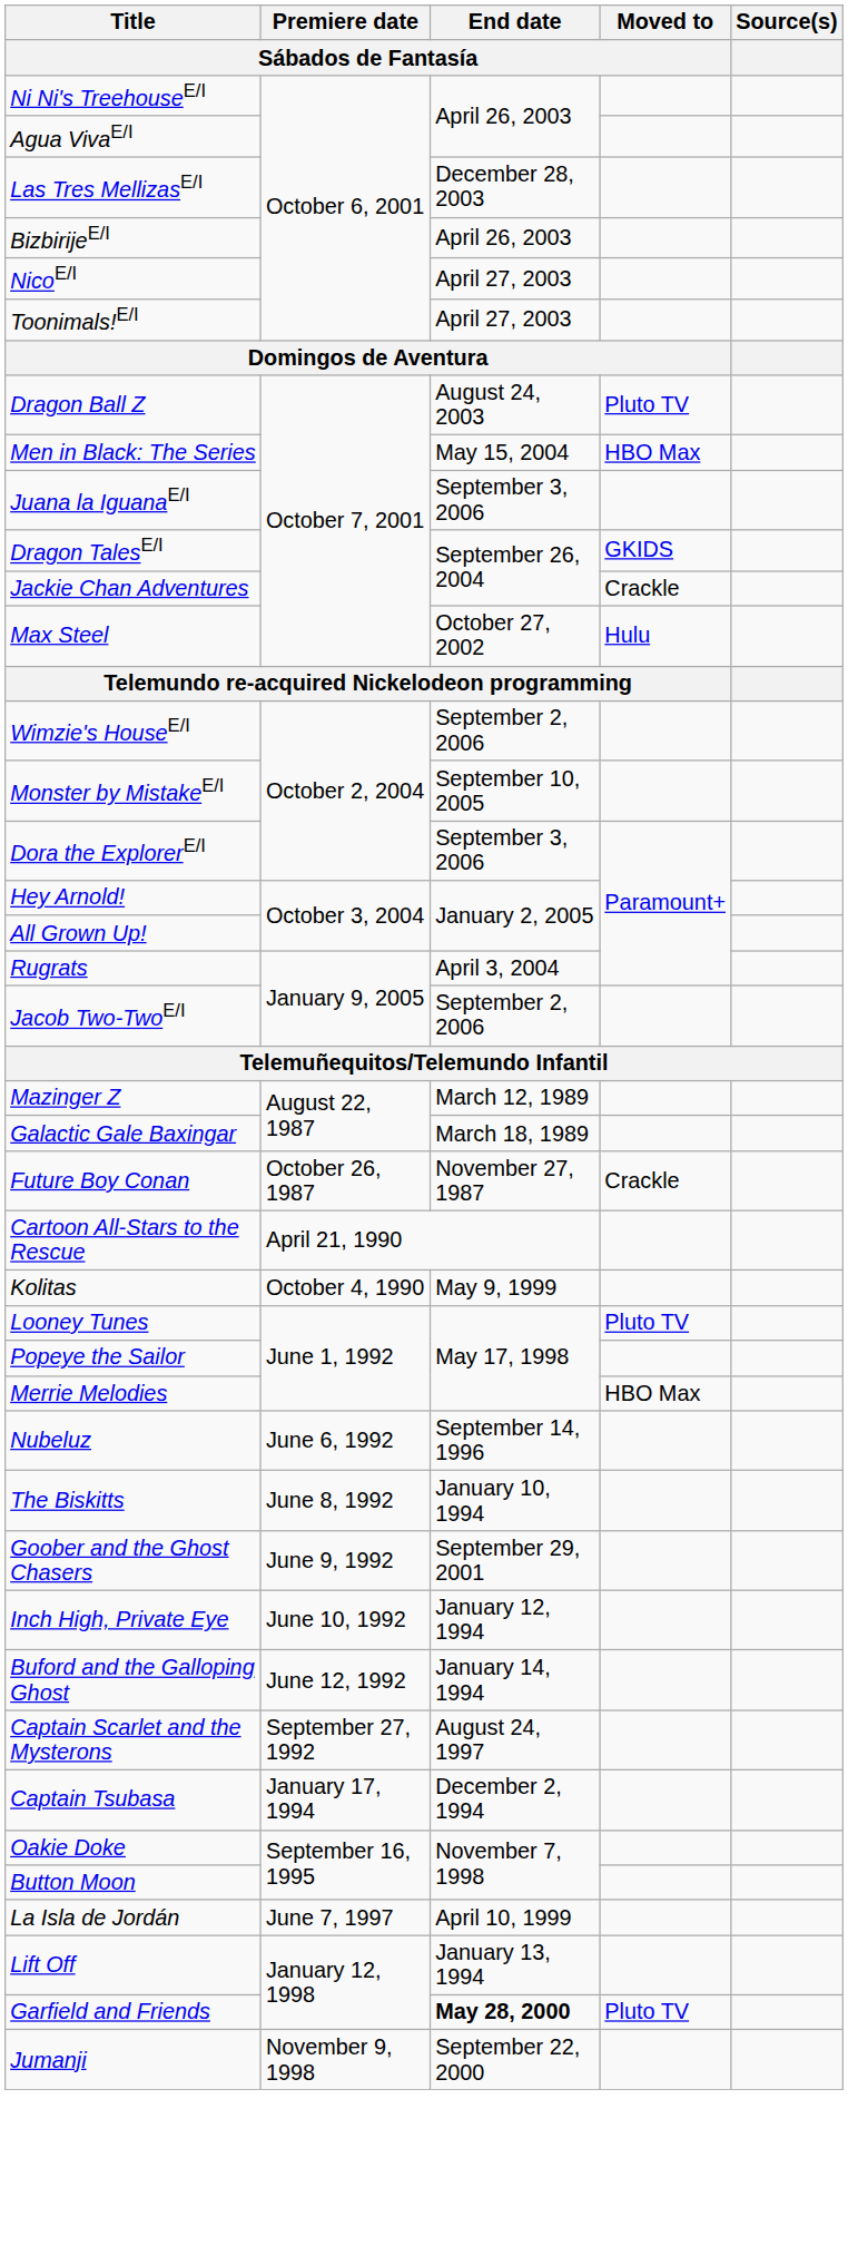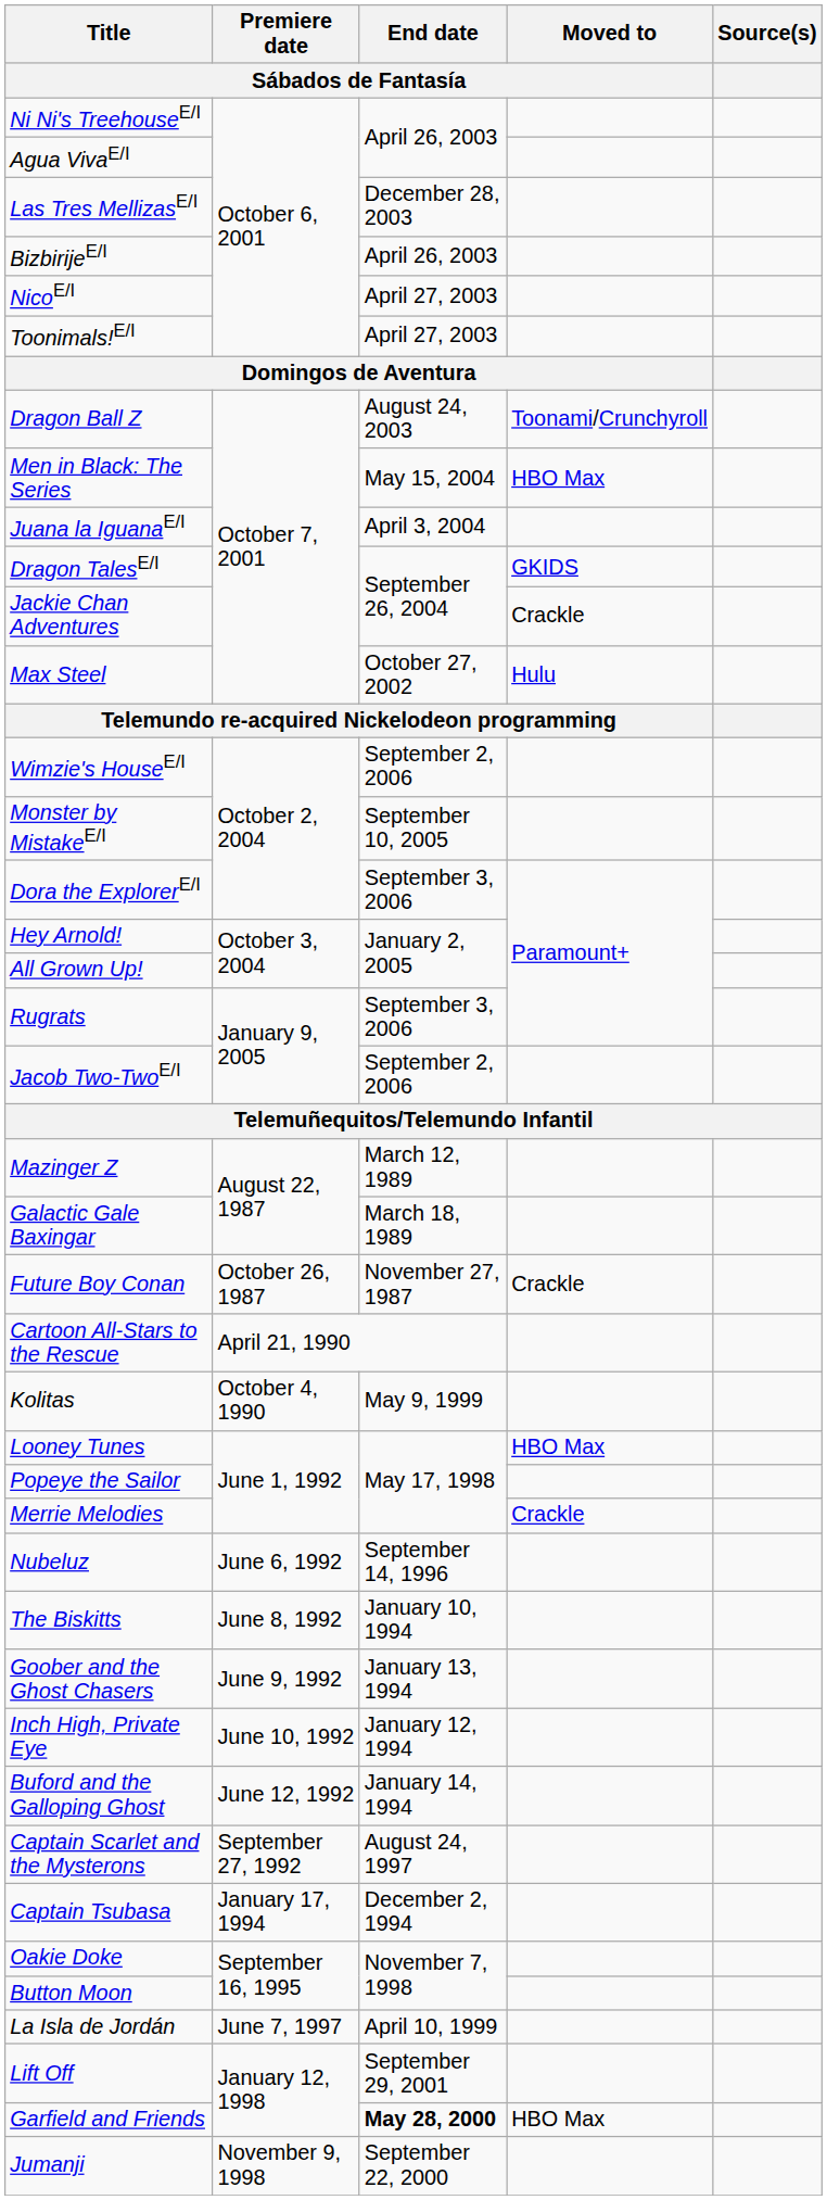Dragon Ball Z | Moved to / Sábados de Fantasía: Pluto TV -> Toonami/Crunchyroll
Juana la IguanaE/I | End date / Sábados de Fantasía: September 3, 2006 -> April 3, 2004
Rugrats | End date / Sábados de Fantasía: April 3, 2004 -> September 3, 2006
Looney Tunes | Moved to / Sábados de Fantasía: Pluto TV -> HBO Max
Merrie Melodies | Moved to / Sábados de Fantasía: HBO Max -> Crackle
Goober and the Ghost Chasers | End date / Sábados de Fantasía: September 29, 2001 -> January 13, 1994
Lift Off | End date / Sábados de Fantasía: January 13, 1994 -> September 29, 2001
Garfield and Friends | Moved to / Sábados de Fantasía: Pluto TV -> HBO Max
